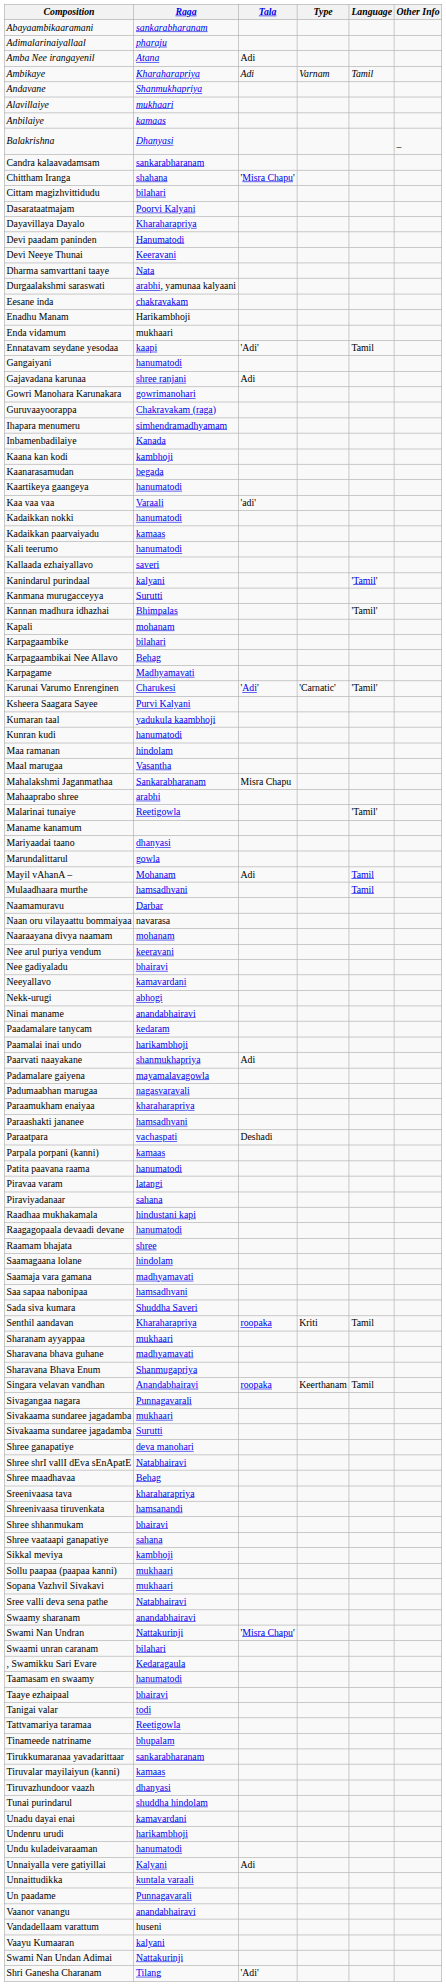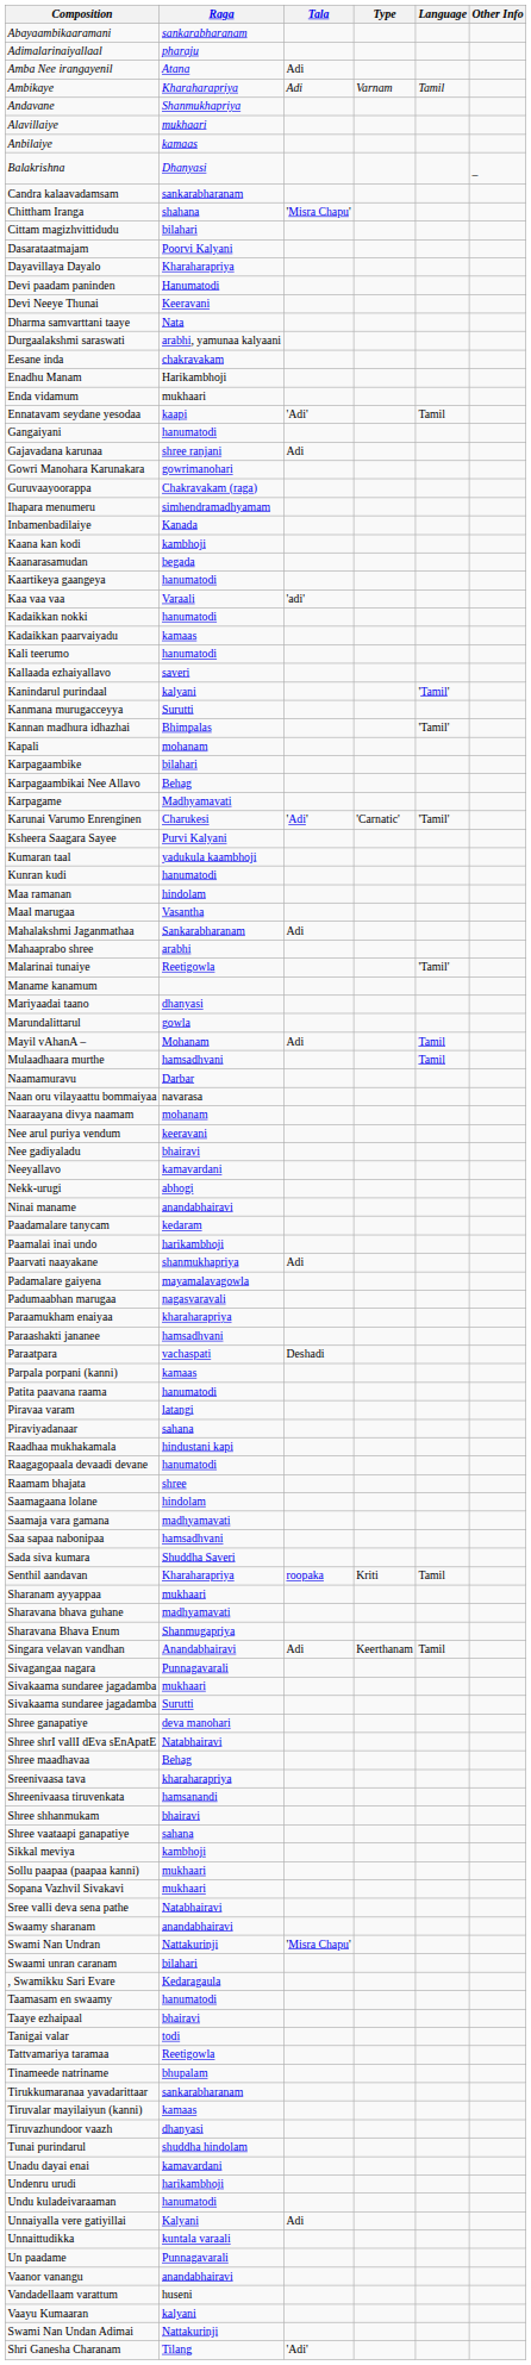Mahalakshmi Jaganmathaa | Tala: Misra Chapu -> Adi
Singara velavan vandhan | Tala: roopaka -> Adi
